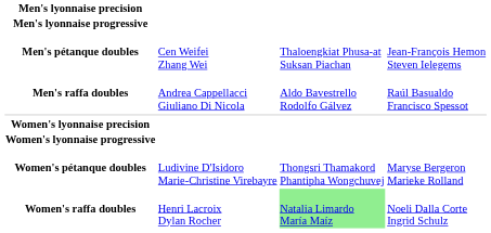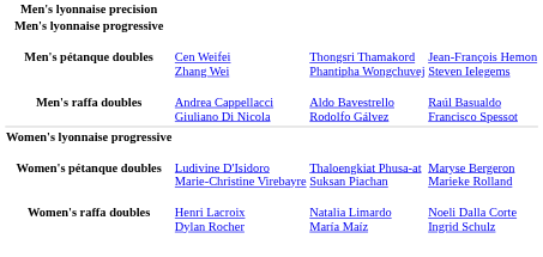Men's pétanque doubles | column 3: Thaloengkiat Phusa-at Suksan Piachan -> Thongsri Thamakord Phantipha Wongchuvej
- row: Women's lyonnaise precision
Women's pétanque doubles | column 3: Thongsri Thamakord Phantipha Wongchuvej -> Thaloengkiat Phusa-at Suksan Piachan
Women's raffa doubles | column 3: lightgreen background -> no background
